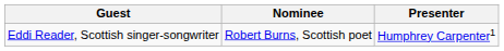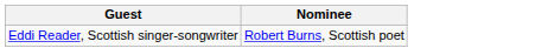- column: Presenter | Humphrey Carpenter1
